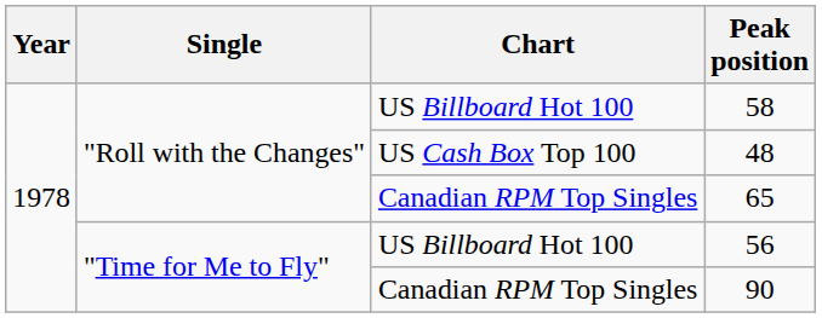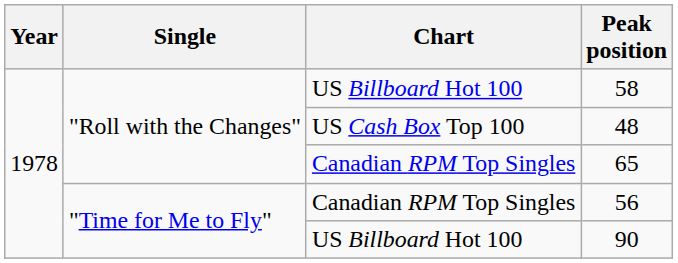56 | Chart: US Billboard Hot 100 -> Canadian RPM Top Singles
90 | Chart: Canadian RPM Top Singles -> US Billboard Hot 100
